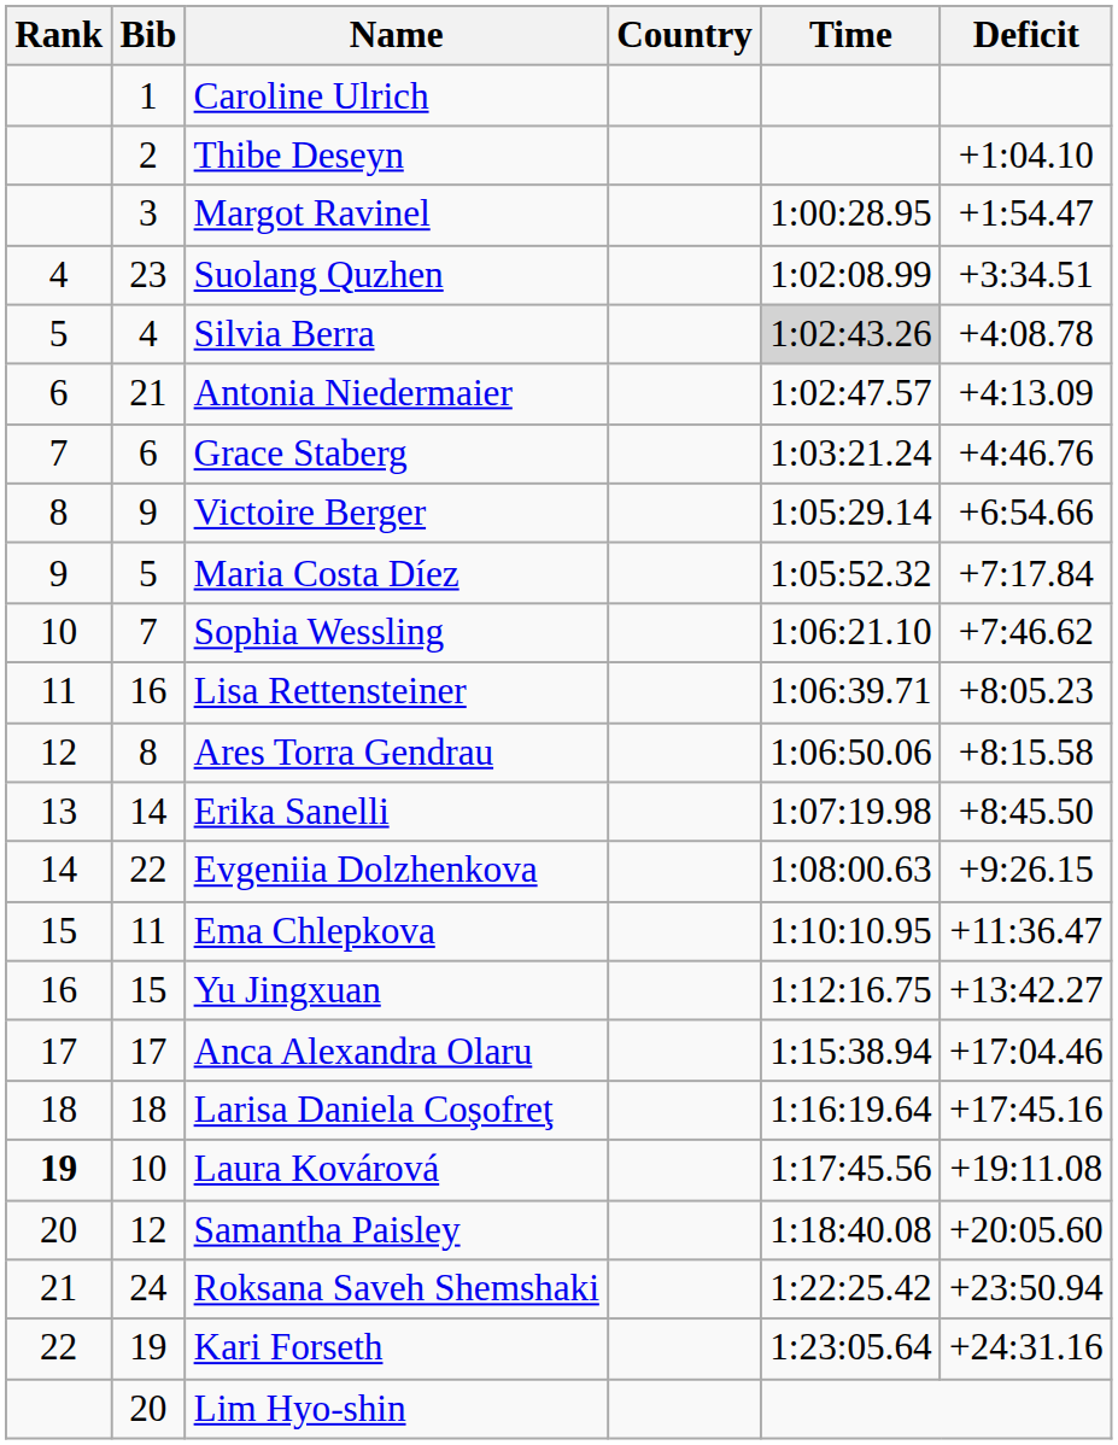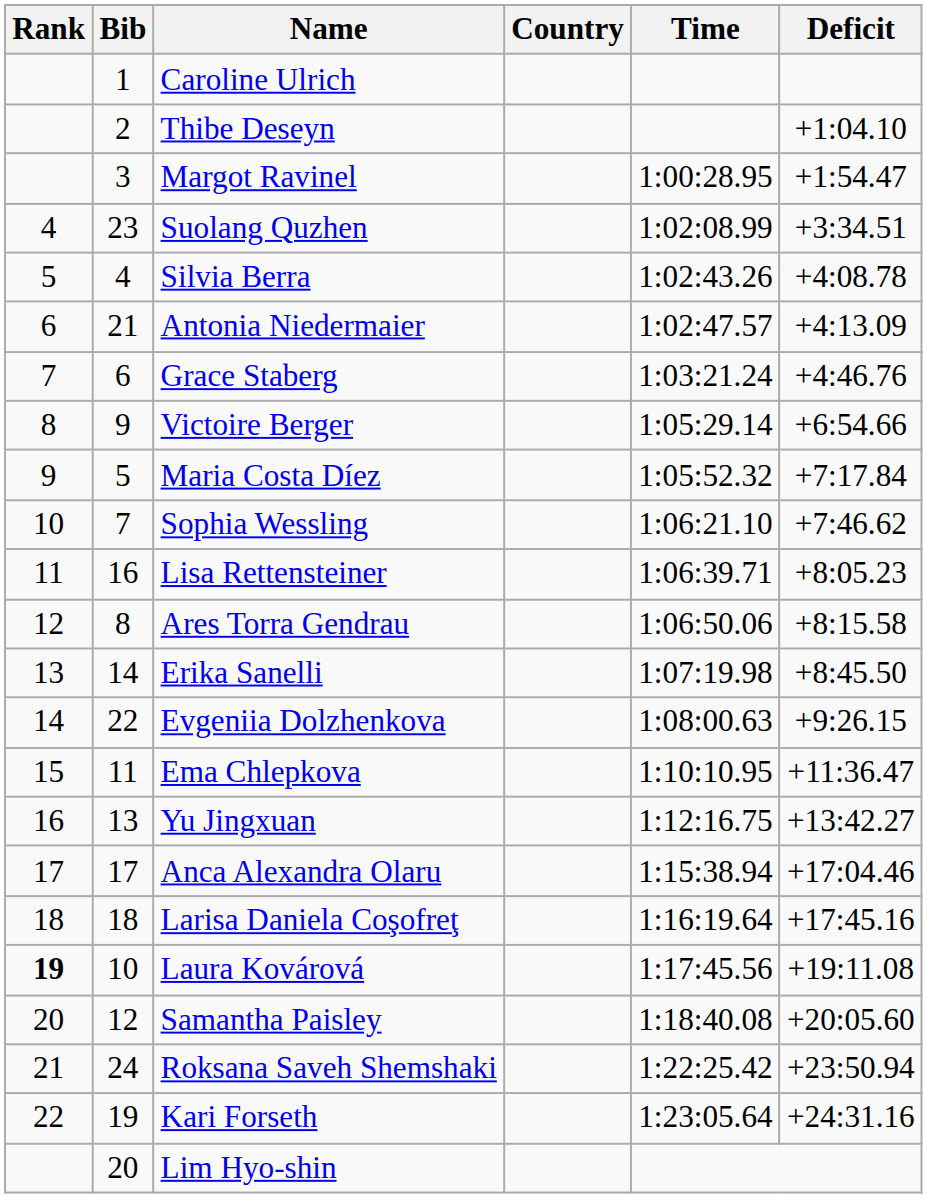Silvia Berra | Time: lightgrey background -> no background
Yu Jingxuan | Bib: 15 -> 13
